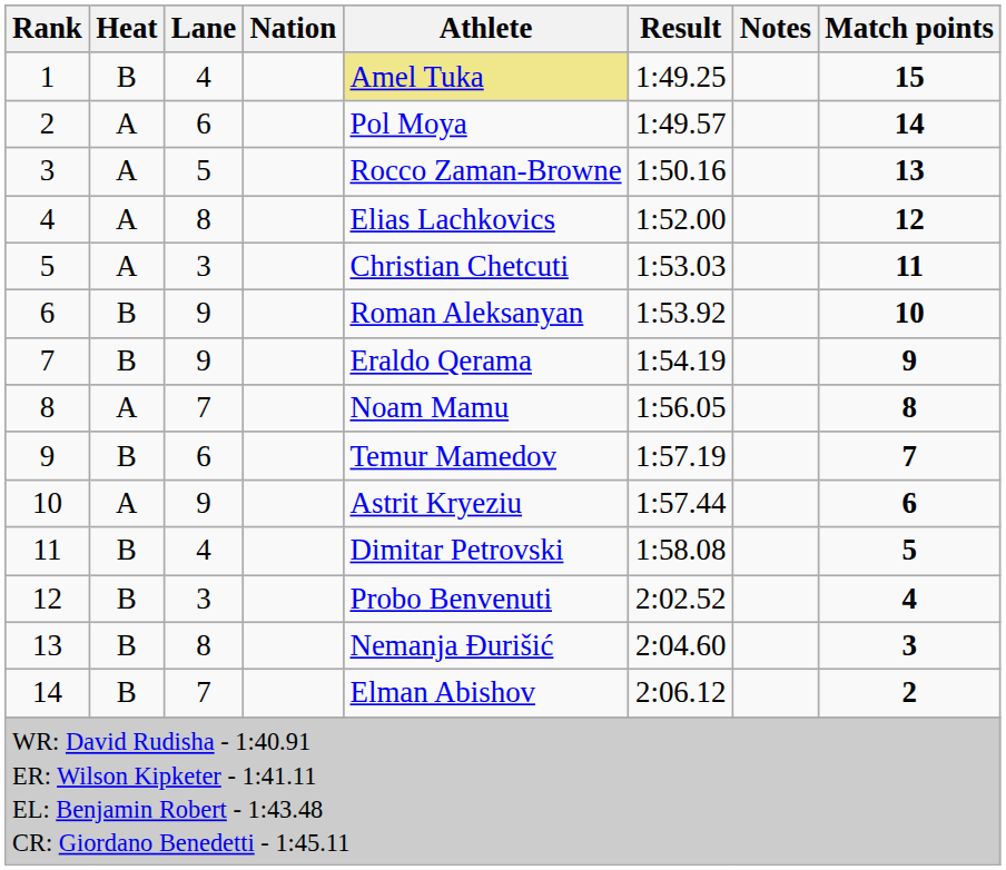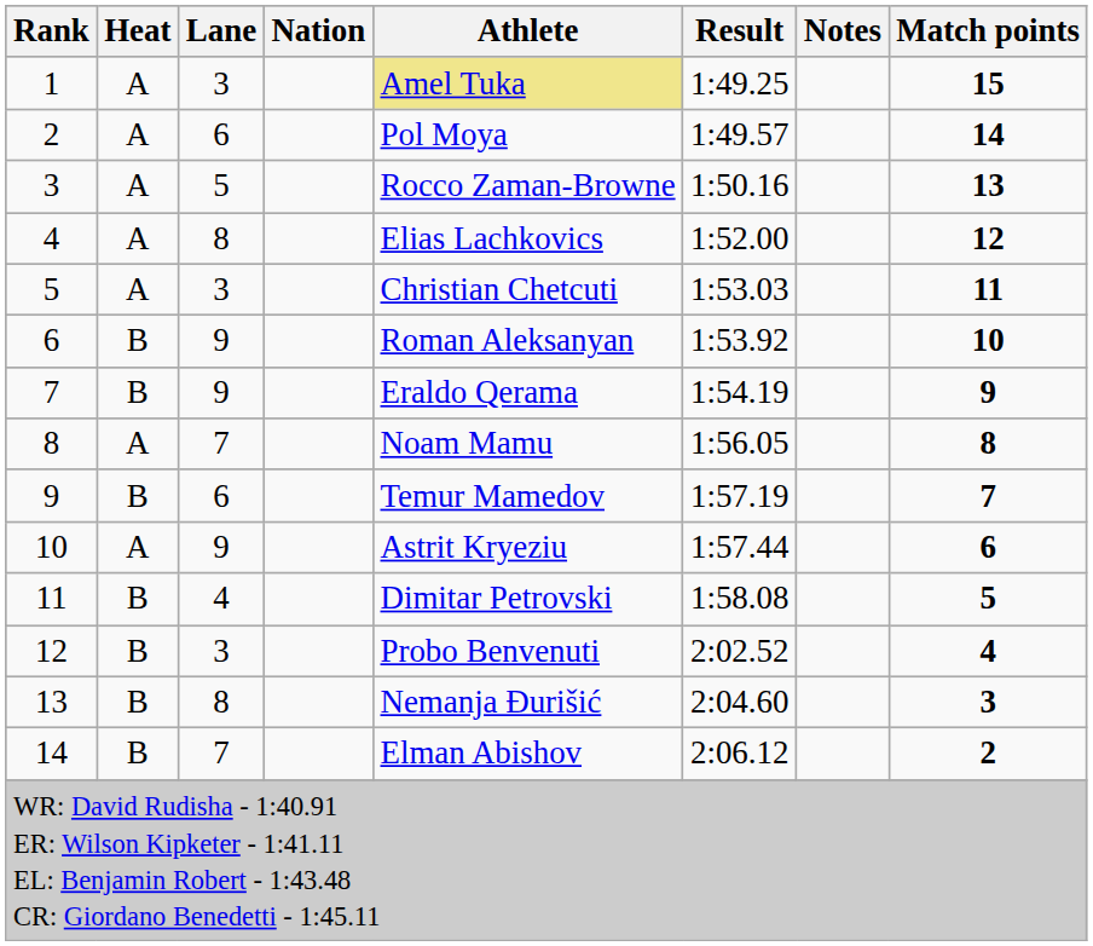1 | Heat: B -> A
1 | Lane: 4 -> 3
